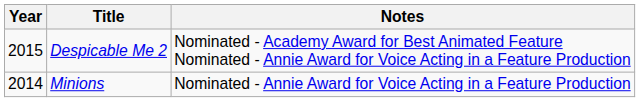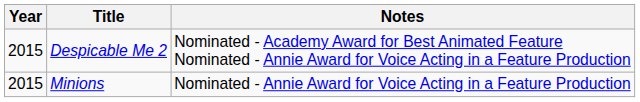Minions | Year: 2014 -> 2015
